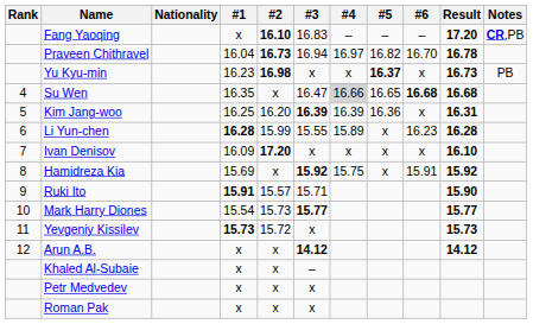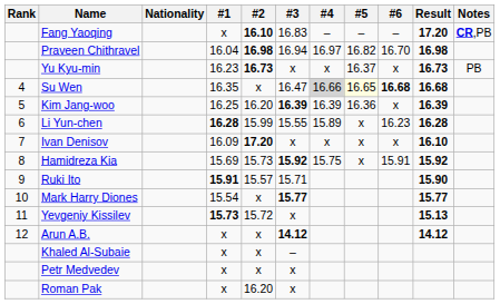Praveen Chithravel | #2: 16.73 -> 16.98
Praveen Chithravel | Result: 16.78 -> 16.98
Yu Kyu-min | #2: 16.98 -> 16.73
Yu Kyu-min | #5: bold -> normal
Su Wen | #5: no background -> lightyellow background
Kim Jang-woo | Result: 16.31 -> 16.39
Hamidreza Kia | #2: x -> 15.73
Mark Harry Diones | #2: 15.73 -> x
Yevgeniy Kissilev | Result: 15.73 -> 15.13
Roman Pak | #2: x -> 16.20
